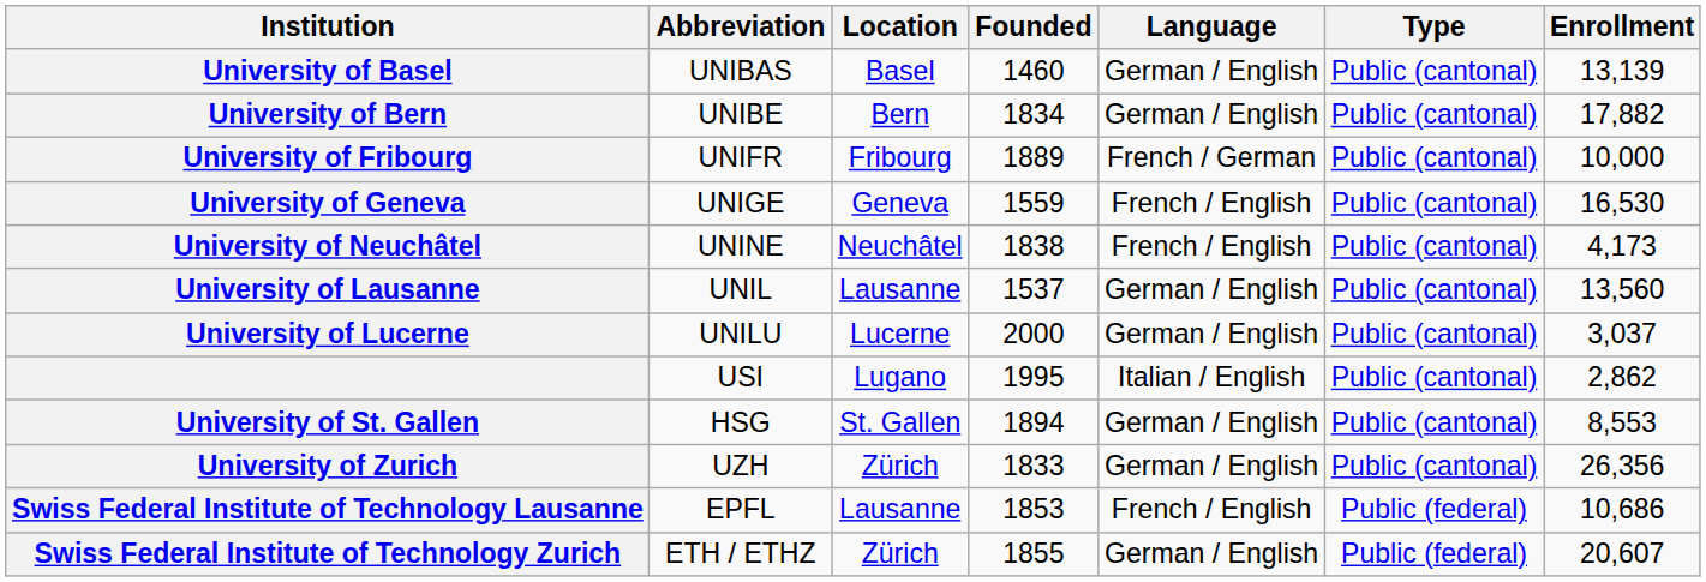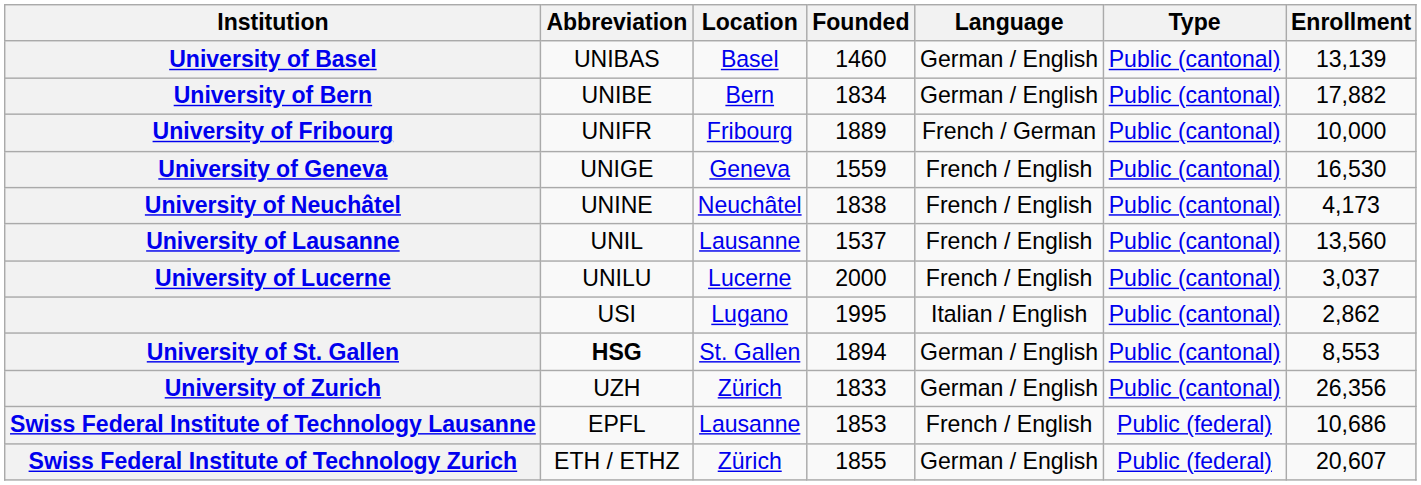University of Lausanne | Language: German / English -> French / English
University of Lucerne | Language: German / English -> French / English
University of St. Gallen | Abbreviation: normal -> bold
